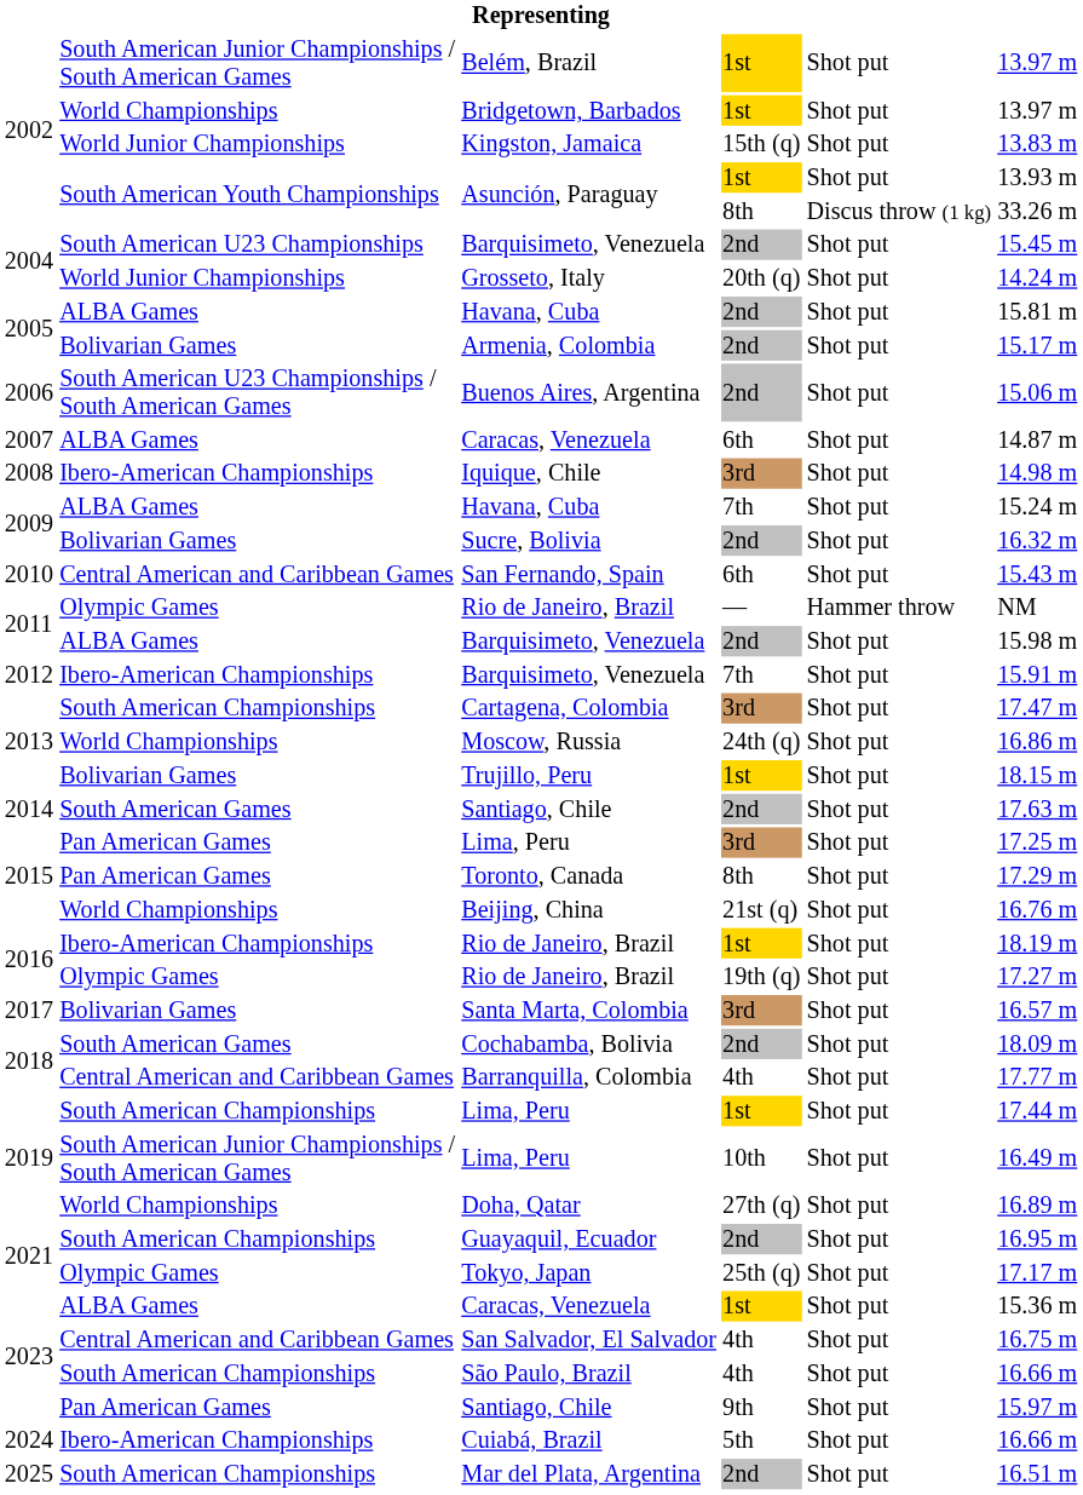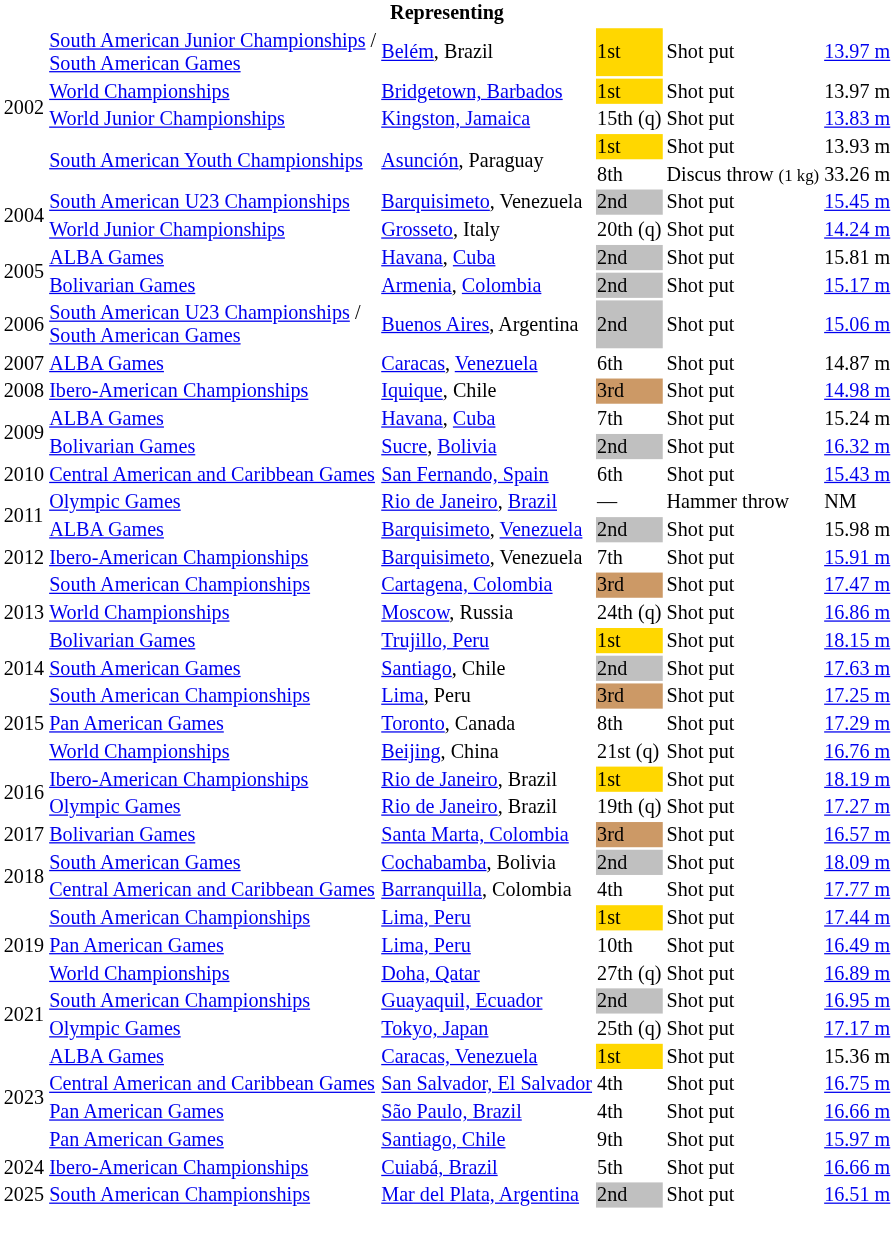Lima, Peru / 3rd | column 2: Pan American Games -> South American Championships
Lima, Peru / 10th | column 2: South American Junior Championships / South American Games -> Pan American Games
São Paulo, Brazil | column 2: South American Championships -> Pan American Games
